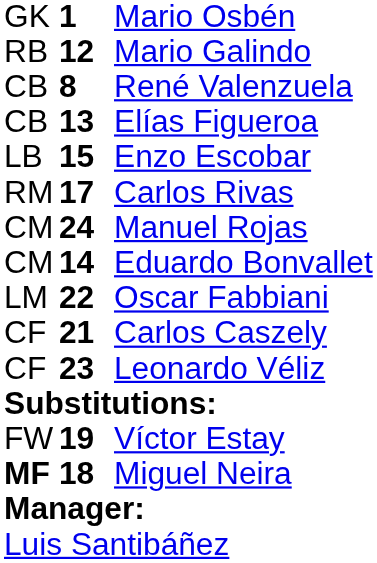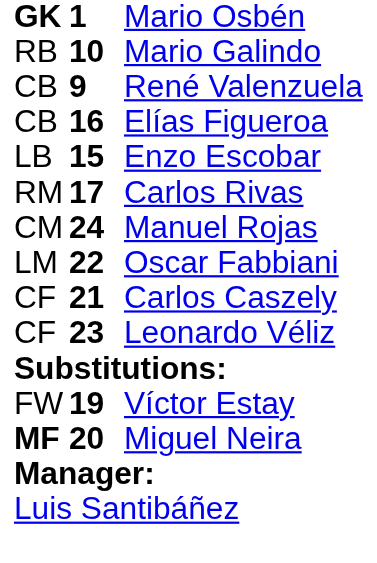Mario Osbén | column 1: normal -> bold
Mario Galindo | column 2: 12 -> 10
René Valenzuela | column 2: 8 -> 9
Elías Figueroa | column 2: 13 -> 16
- row: CM | 14 | Eduardo Bonvallet
Miguel Neira | column 2: 18 -> 20
